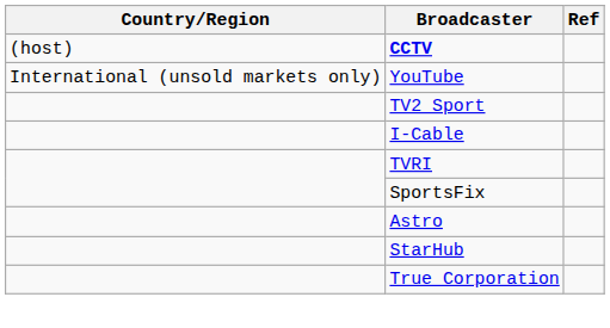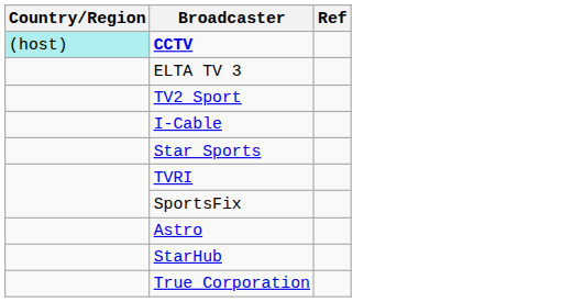CCTV | Country/Region: no background -> paleturquoise background
- row: International (unsold markets only) | YouTube
+ row: ELTA TV 3
+ row: Star Sports
